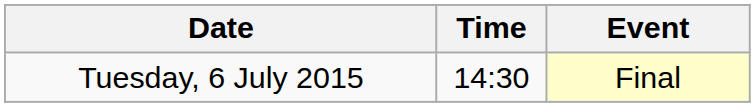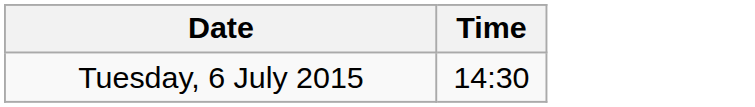- column: Event | Final
